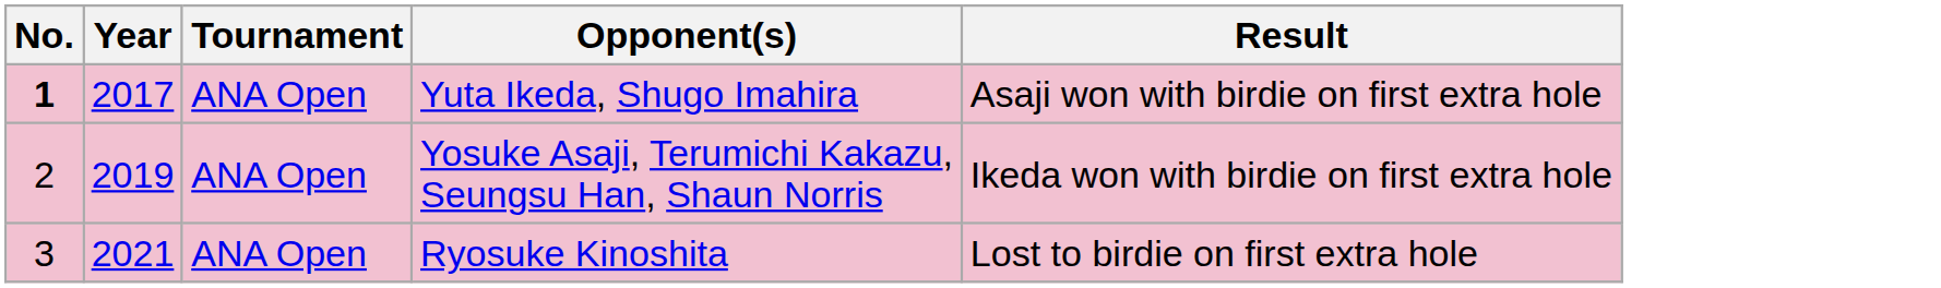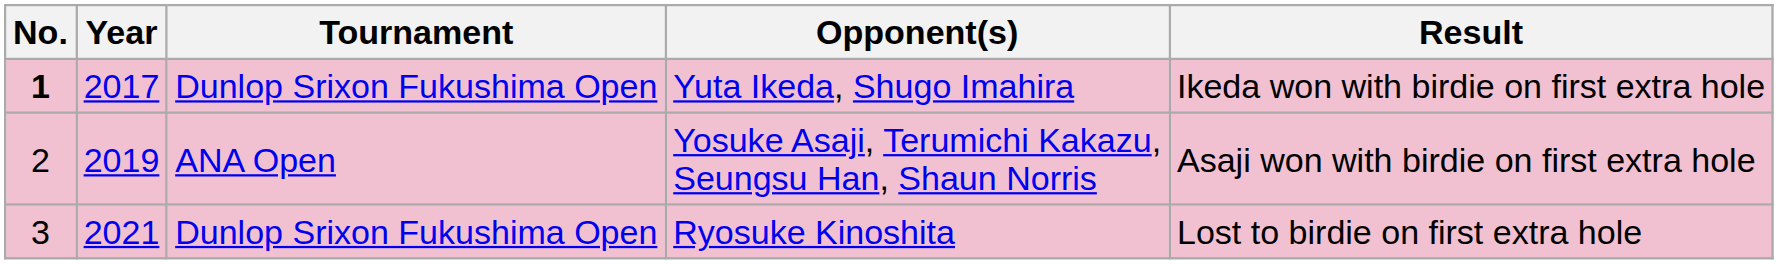Yuta Ikeda, Shugo Imahira | Tournament: ANA Open -> Dunlop Srixon Fukushima Open
Yuta Ikeda, Shugo Imahira | Result: Asaji won with birdie on first extra hole -> Ikeda won with birdie on first extra hole
Yosuke Asaji, Terumichi Kakazu, Seungsu Han, Shaun Norris | Result: Ikeda won with birdie on first extra hole -> Asaji won with birdie on first extra hole
Ryosuke Kinoshita | Tournament: ANA Open -> Dunlop Srixon Fukushima Open
